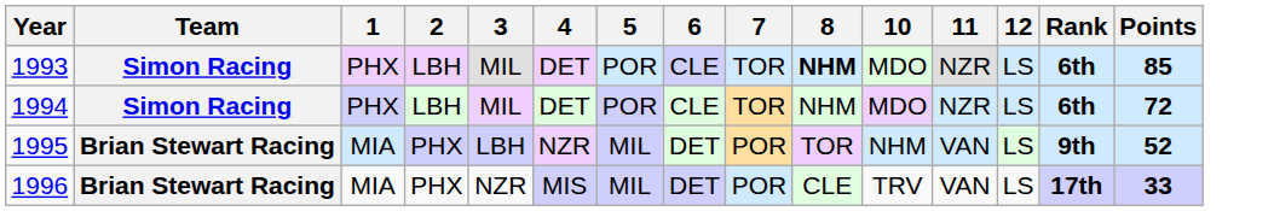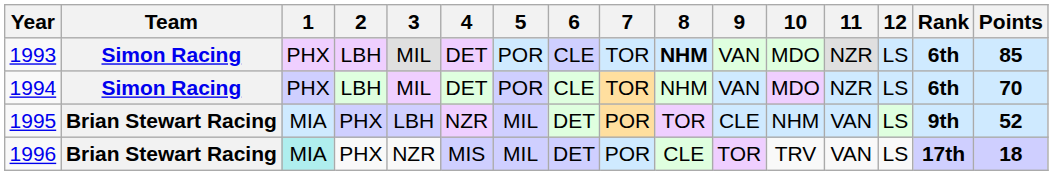+ column: 9 | VAN | VAN | CLE | TOR
1994 | Points: 72 -> 70
1996 | 1: no background -> paleturquoise background
1996 | Points: 33 -> 18
